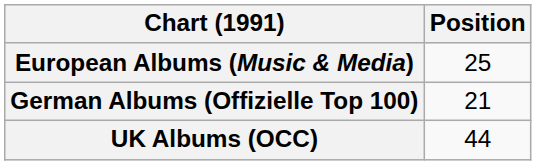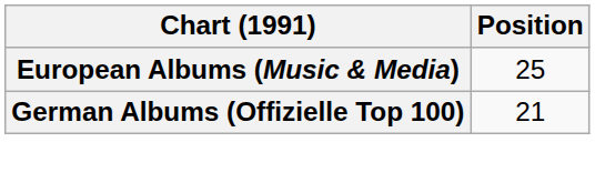- row: UK Albums (OCC) | 44
